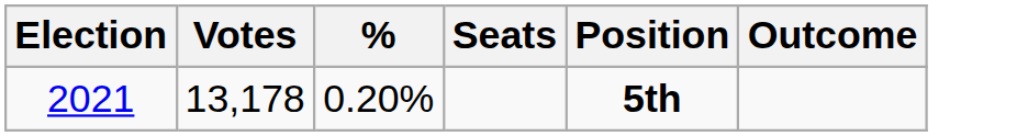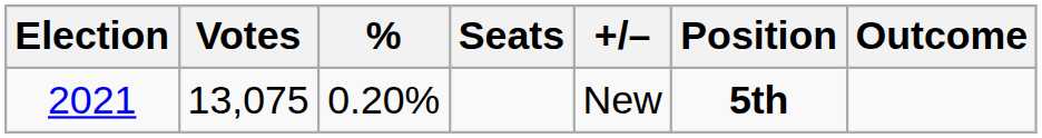+ column: +/– | New
2021 | Votes: 13,178 -> 13,075
